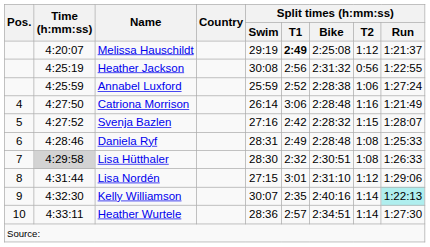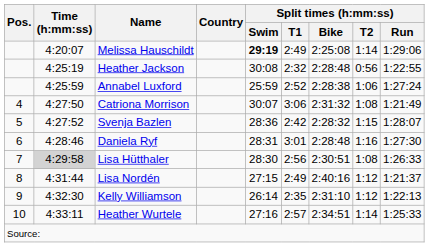Melissa Hauschildt | Split times (h:mm:ss) / Swim: normal -> bold
Melissa Hauschildt | Split times (h:mm:ss) / T1: bold -> normal
Melissa Hauschildt | Split times (h:mm:ss) / T2: 1:12 -> 1:14
Melissa Hauschildt | Split times (h:mm:ss) / Run: 1:21:37 -> 1:29:06
Heather Jackson | Split times (h:mm:ss) / T1: 2:56 -> 2:32
Heather Jackson | Split times (h:mm:ss) / Bike: 2:31:32 -> 2:28:48
Catriona Morrison | Split times (h:mm:ss) / Swim: 26:14 -> 30:07
Catriona Morrison | Split times (h:mm:ss) / Bike: 2:28:48 -> 2:31:32
Catriona Morrison | Split times (h:mm:ss) / T2: 1:16 -> 1:08
Svenja Bazlen | Split times (h:mm:ss) / Swim: 27:16 -> 28:36
Daniela Ryf | Split times (h:mm:ss) / T1: 2:49 -> 3:01
Daniela Ryf | Split times (h:mm:ss) / T2: 1:08 -> 1:16
Daniela Ryf | Split times (h:mm:ss) / Run: 1:25:33 -> 1:27:30
Lisa Hütthaler | Split times (h:mm:ss) / T1: 2:32 -> 2:56
Lisa Nordén | Split times (h:mm:ss) / T1: 3:01 -> 2:49
Lisa Nordén | Split times (h:mm:ss) / Bike: 2:31:10 -> 2:40:16
Lisa Nordén | Split times (h:mm:ss) / Run: 1:29:06 -> 1:21:37
Kelly Williamson | Split times (h:mm:ss) / Swim: 30:07 -> 26:14
Kelly Williamson | Split times (h:mm:ss) / Bike: 2:40:16 -> 2:31:10
Kelly Williamson | Split times (h:mm:ss) / T2: 1:14 -> 1:12
Kelly Williamson | Split times (h:mm:ss) / Run: paleturquoise background -> no background
Heather Wurtele | Split times (h:mm:ss) / Swim: 28:36 -> 27:16
Heather Wurtele | Split times (h:mm:ss) / Run: 1:27:30 -> 1:25:33
